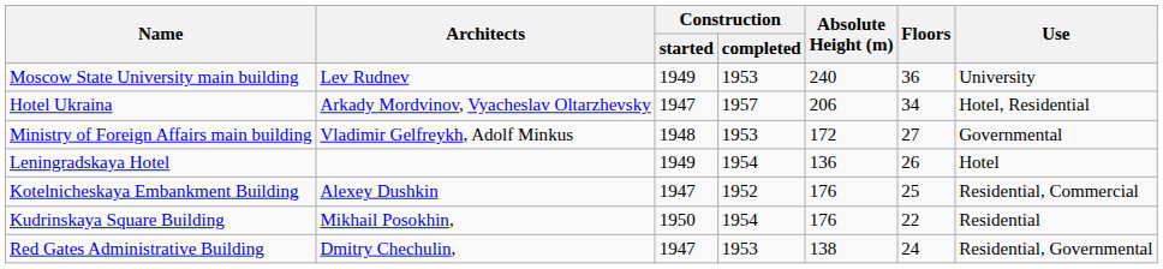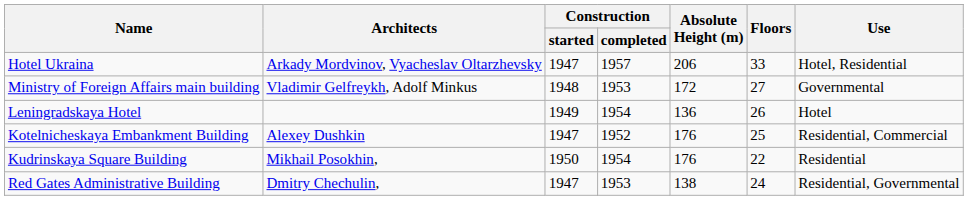- row: Moscow State University main building | Lev Rudnev | 1949 | 1953 | 240 | 36 | University
Hotel Ukraina | Floors: 34 -> 33
